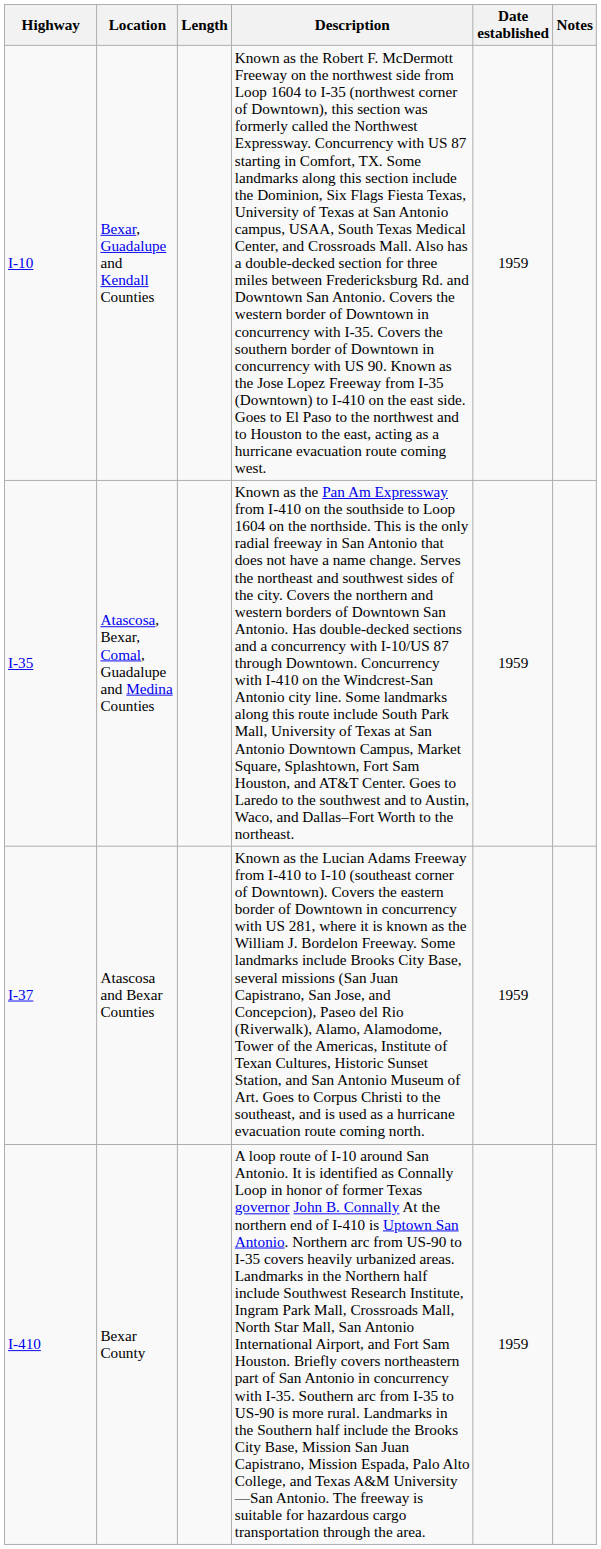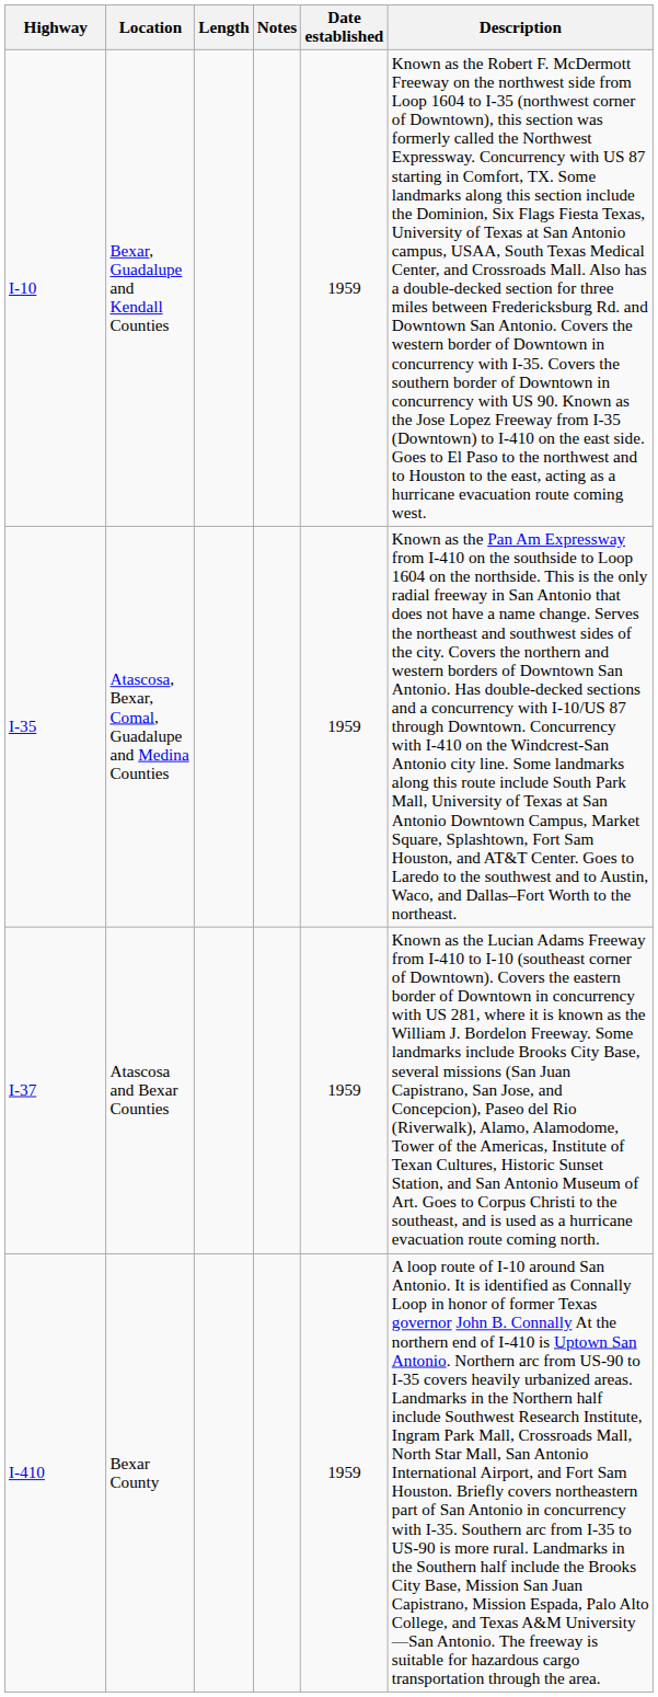columns swapped: Description <-> Notes
